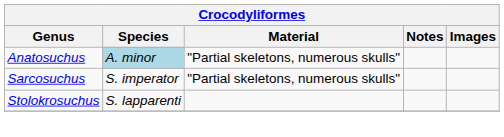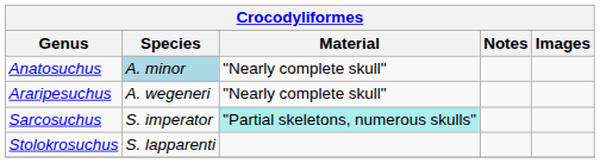Anatosuchus | Material: "Partial skeletons, numerous skulls" -> "Nearly complete skull"
+ row: Araripesuchus | A. wegeneri | "Nearly complete skull"
Sarcosuchus | Material: no background -> paleturquoise background
